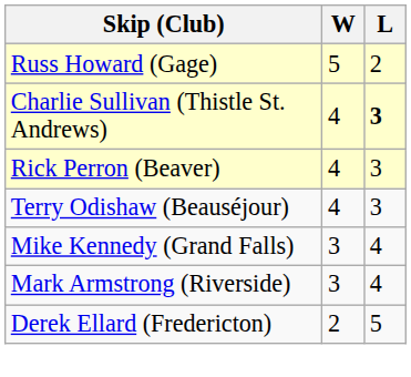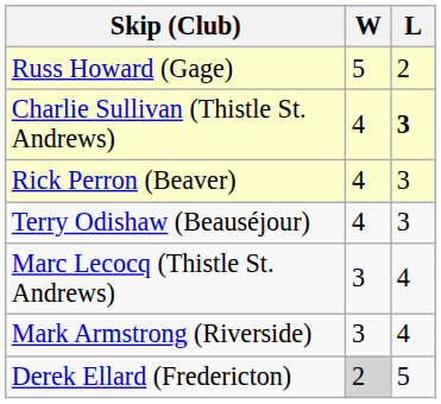- row: Mike Kennedy (Grand Falls) | 3 | 4
+ row: Marc Lecocq (Thistle St. Andrews) | 3 | 4
Derek Ellard (Fredericton) | W: no background -> lightgrey background
